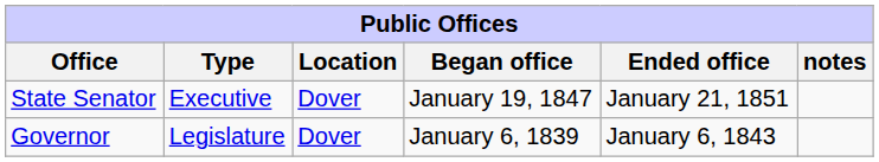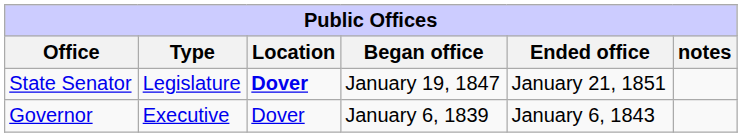State Senator | Type: Executive -> Legislature
State Senator | Location: normal -> bold
Governor | Type: Legislature -> Executive
